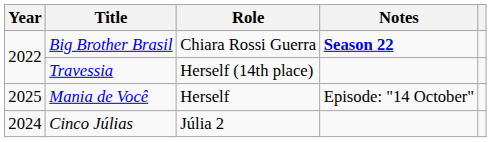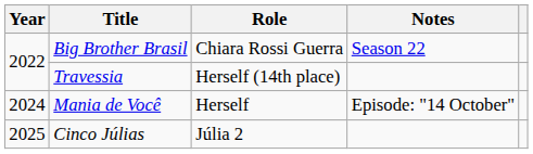Big Brother Brasil | Notes: bold -> normal
Mania de Você | Year: 2025 -> 2024
Cinco Júlias | Year: 2024 -> 2025
